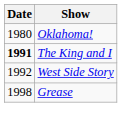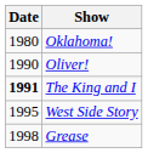+ row: 1990 | Oliver!
West Side Story | Date: 1992 -> 1995
